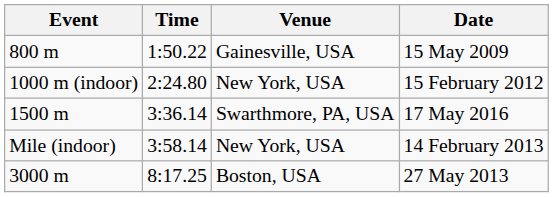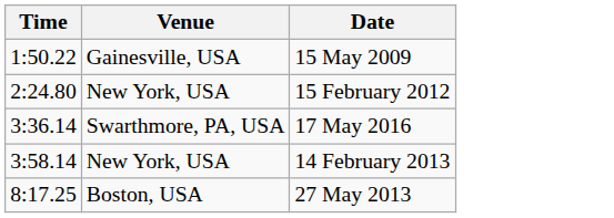- column: Event | 800 m | 1000 m (indoor) | 1500 m | Mile (indoor) | 3000 m
